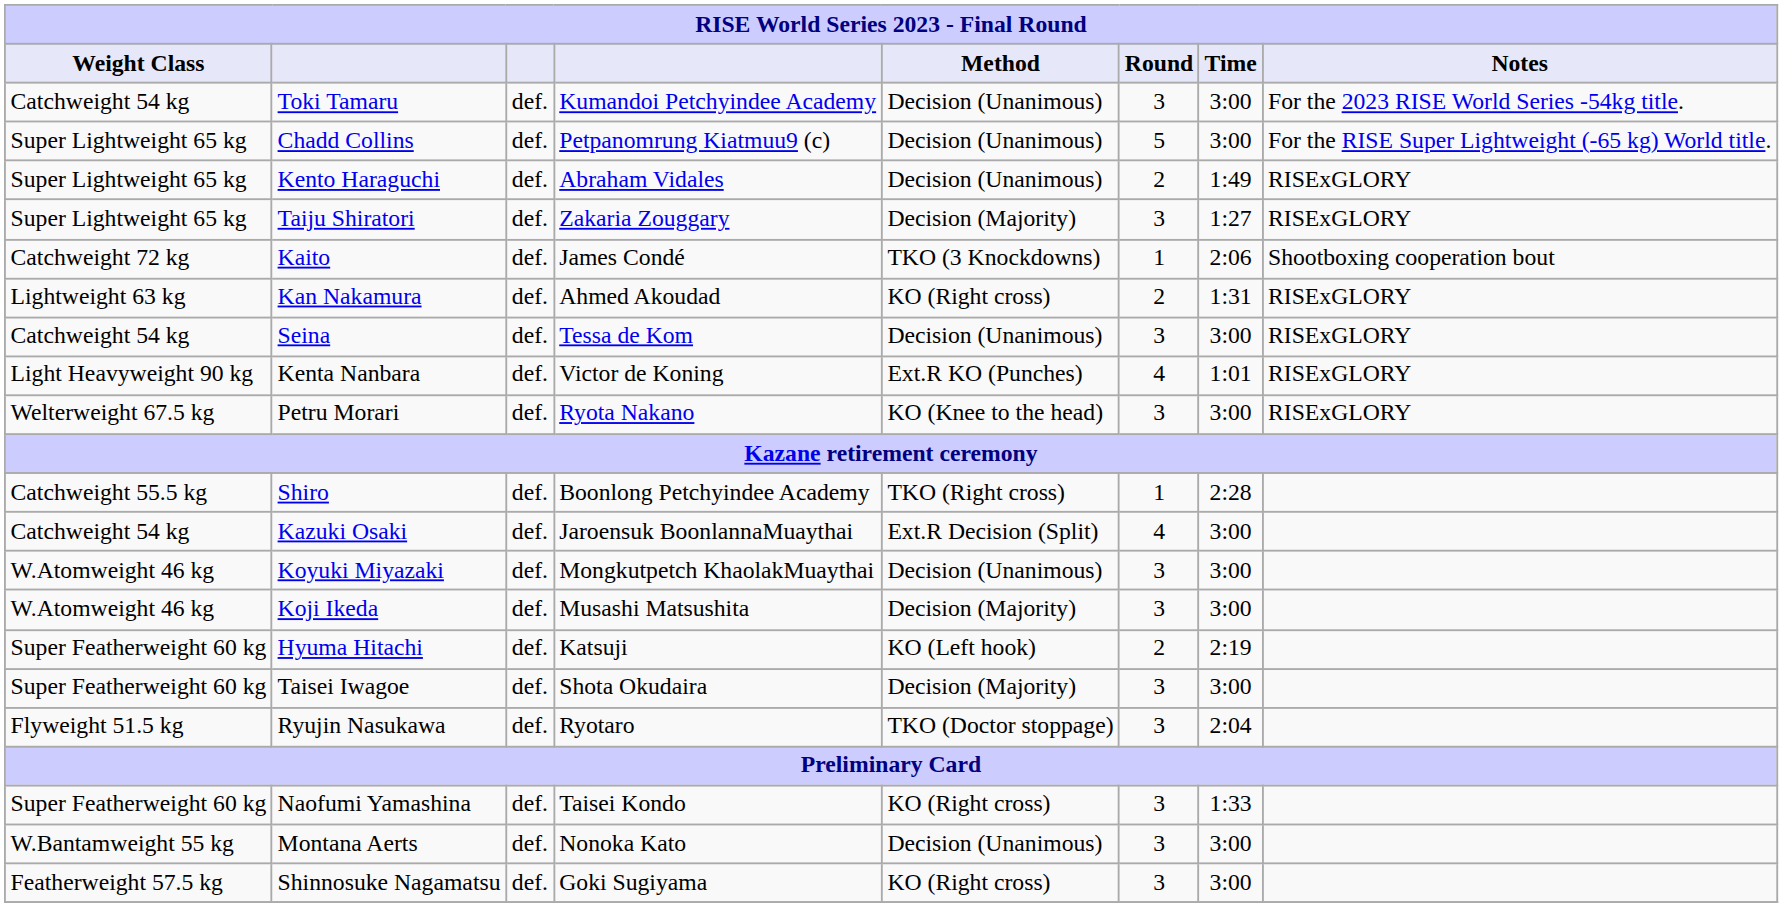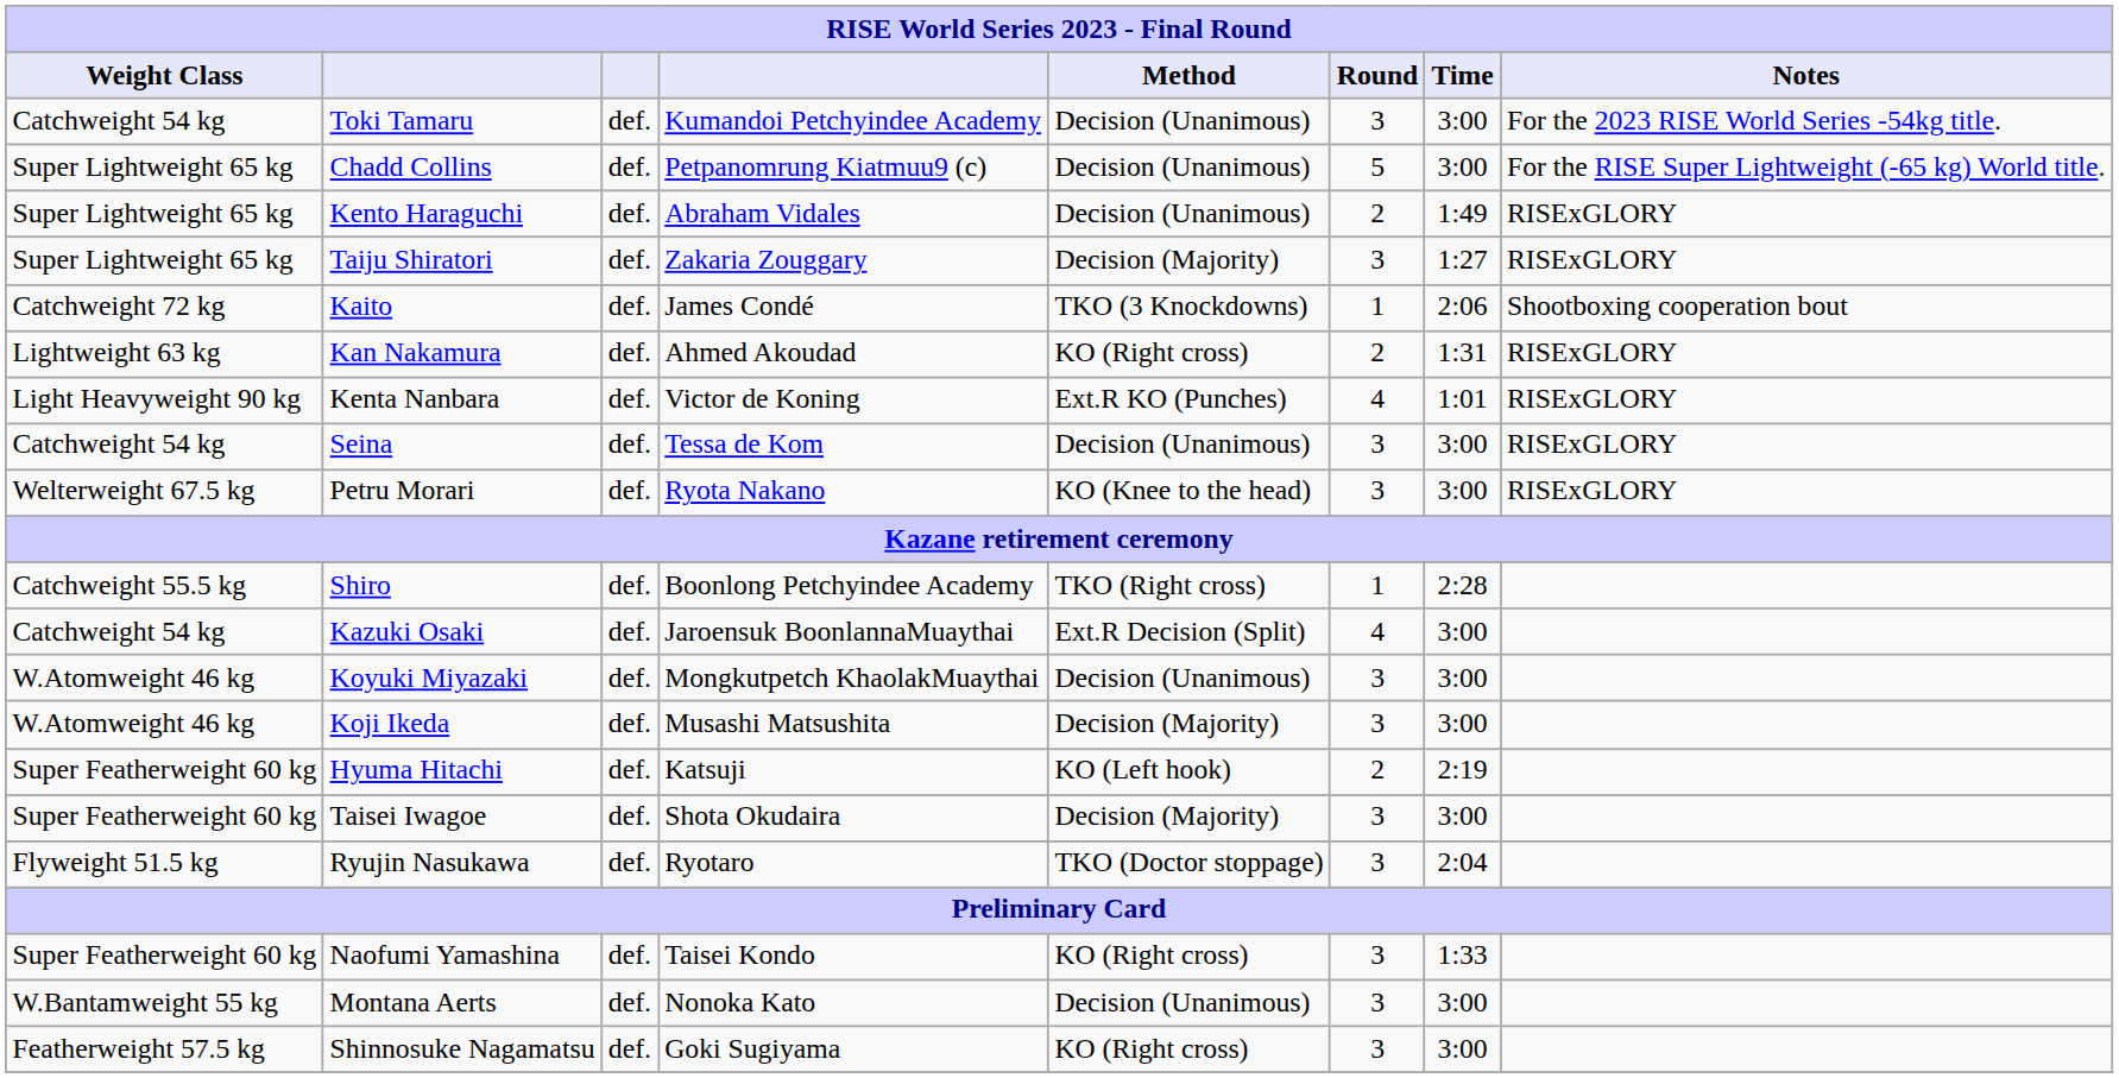rows swapped: Kenta Nanbara <-> Seina
